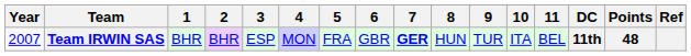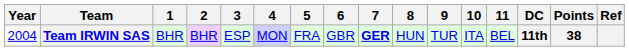Team IRWIN SAS | Year: 2007 -> 2004
Team IRWIN SAS | Points: 48 -> 38
